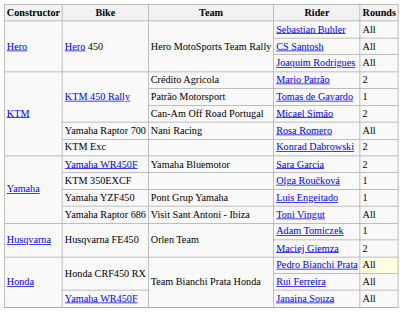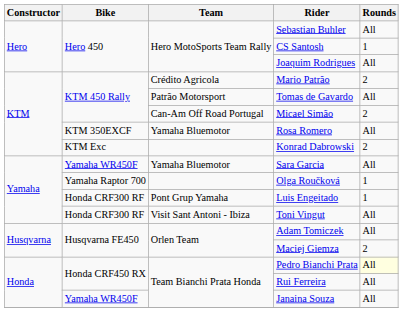CS Santosh | Rounds: All -> 1
Tomas de Gavardo | Rounds: 1 -> All
Rosa Romero | Bike: Yamaha Raptor 700 -> KTM 350EXCF
Rosa Romero | Team: Nani Racing -> Yamaha Bluemotor
Sara Garcia | Rounds: 2 -> All
Olga Roučková | Bike: KTM 350EXCF -> Yamaha Raptor 700
Luis Engeitado | Bike: Yamaha YZF450 -> Honda CRF300 RF
Toni Vingut | Bike: Yamaha Raptor 686 -> Honda CRF300 RF
Adam Tomiczek | Rounds: 1 -> All
